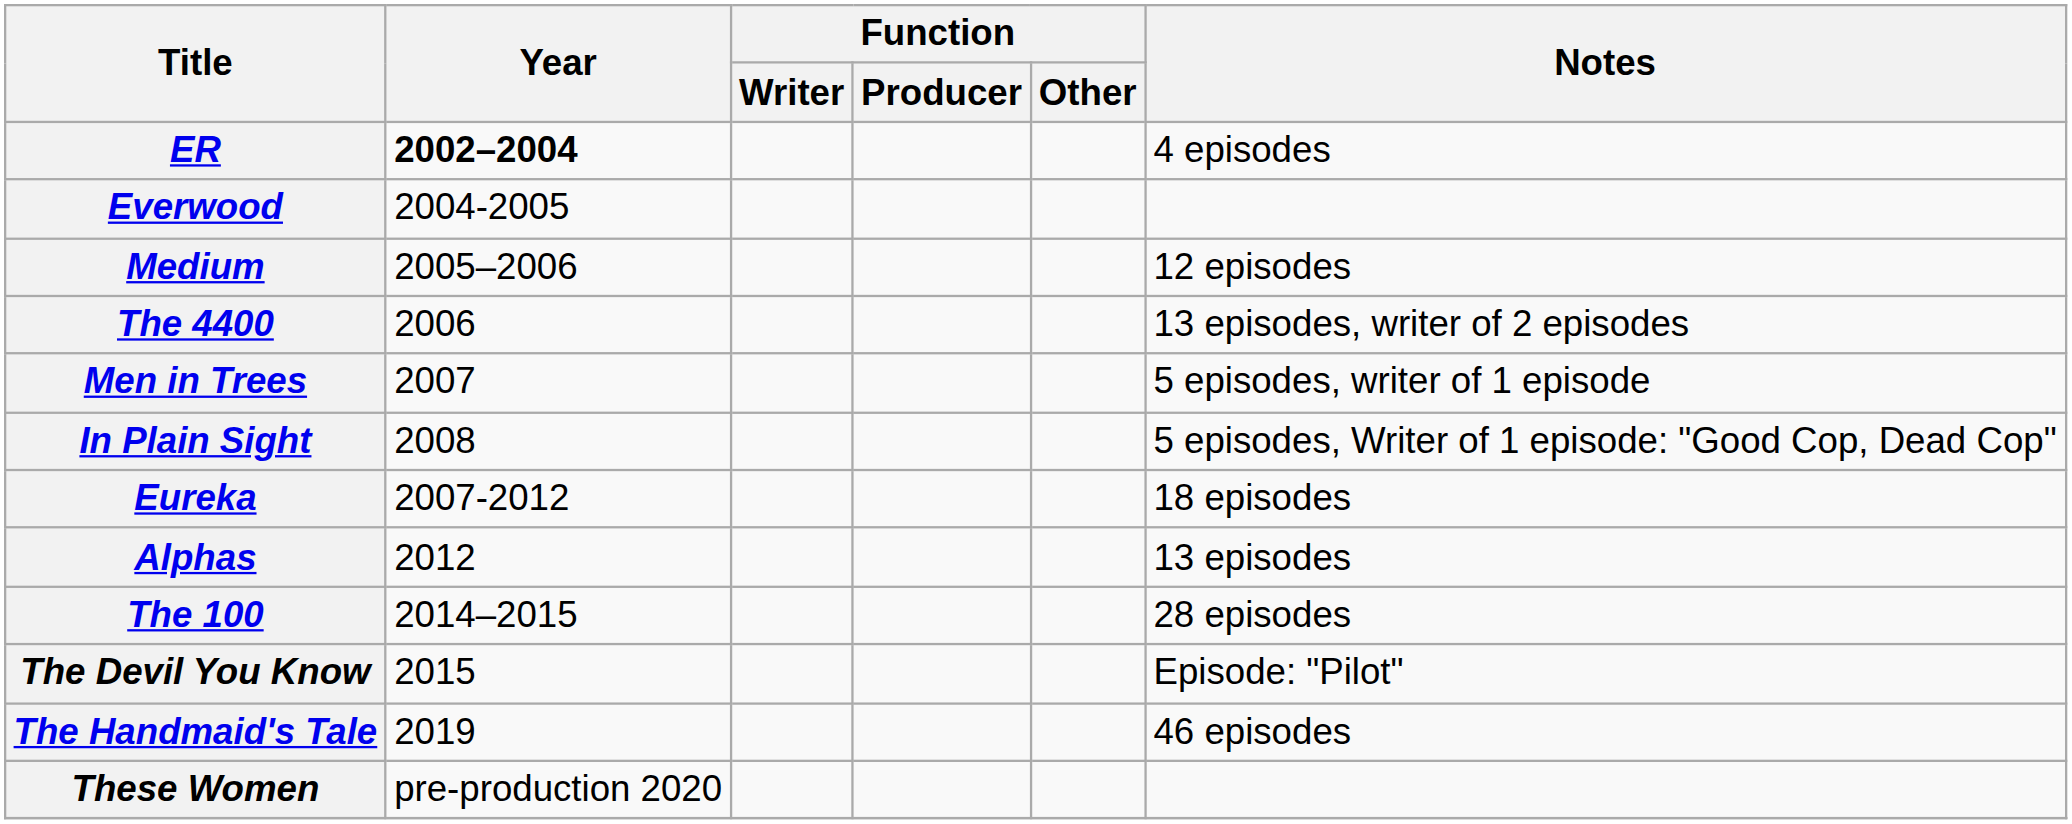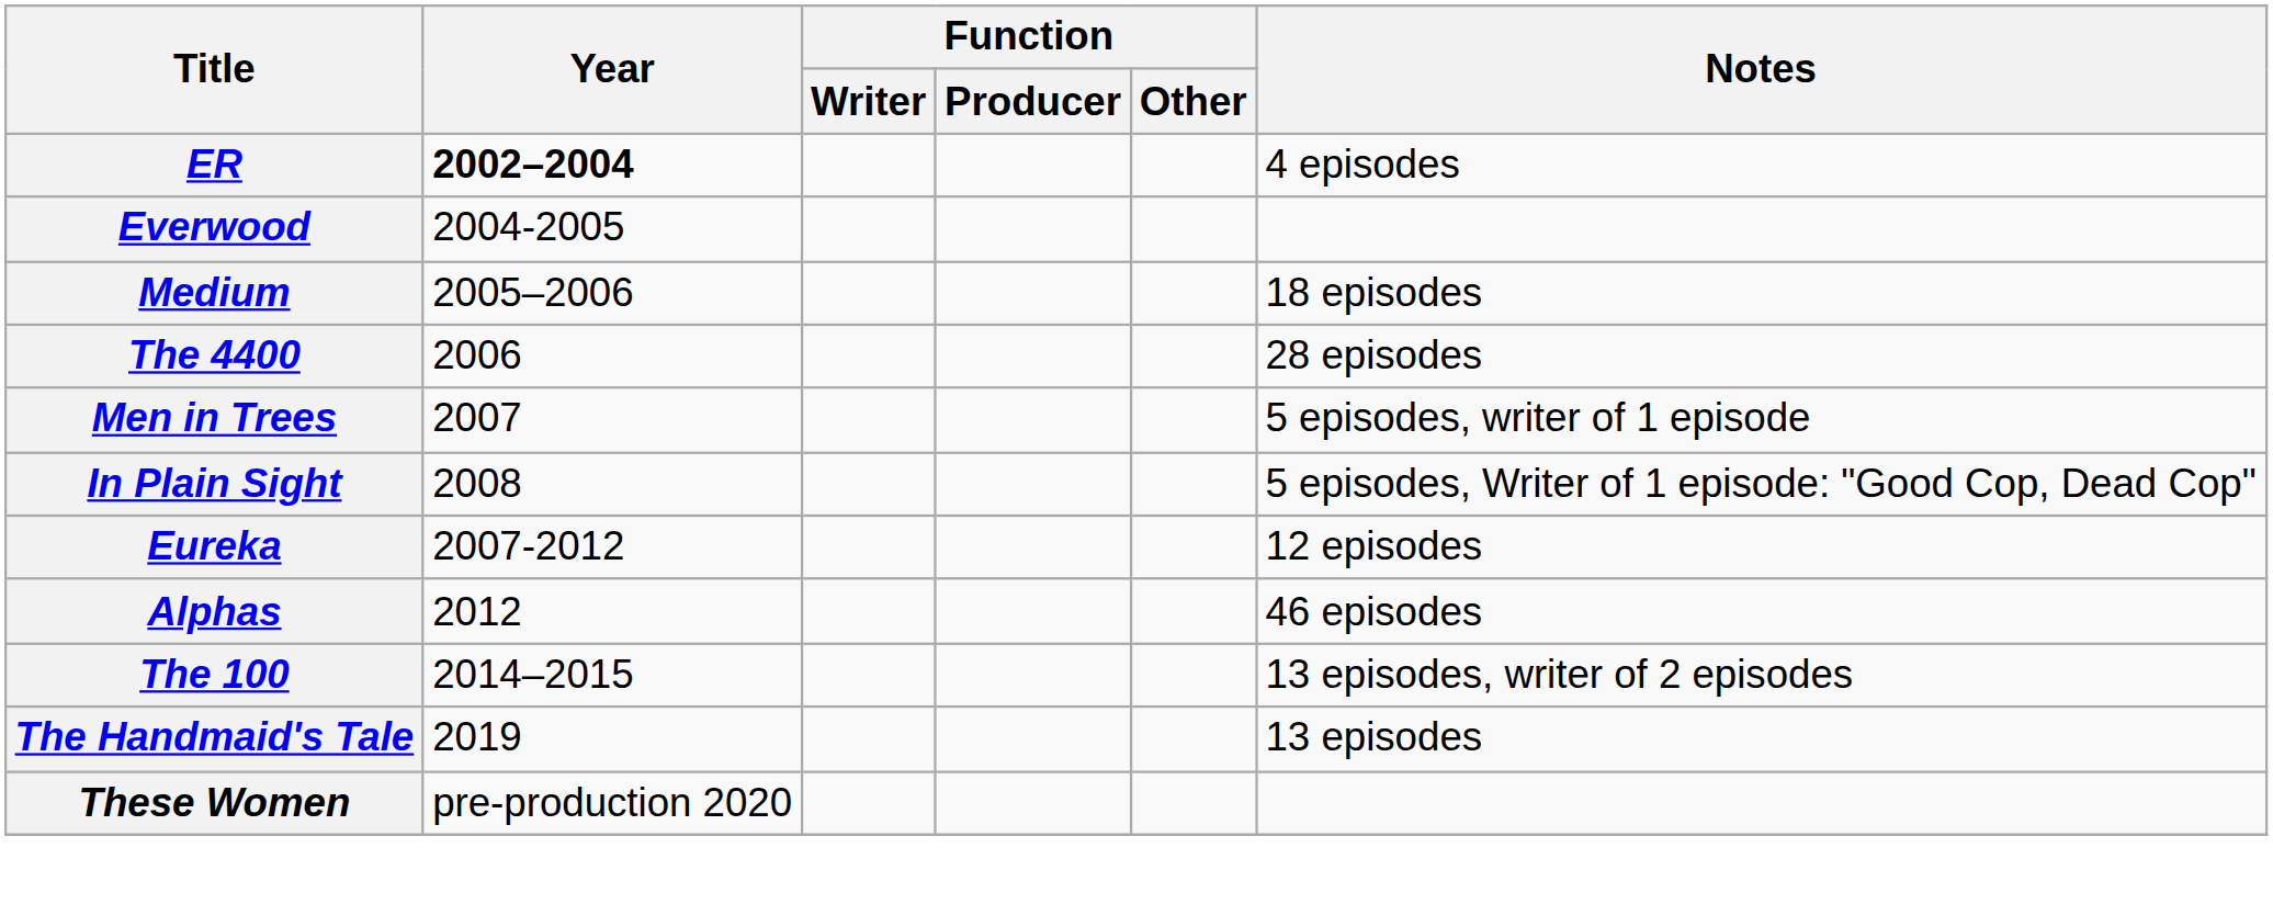Medium | Notes: 12 episodes -> 18 episodes
The 4400 | Notes: 13 episodes, writer of 2 episodes -> 28 episodes
Eureka | Notes: 18 episodes -> 12 episodes
Alphas | Notes: 13 episodes -> 46 episodes
The 100 | Notes: 28 episodes -> 13 episodes, writer of 2 episodes
- row: The Devil You Know | 2015 | Episode: "Pilot"
The Handmaid's Tale | Notes: 46 episodes -> 13 episodes
